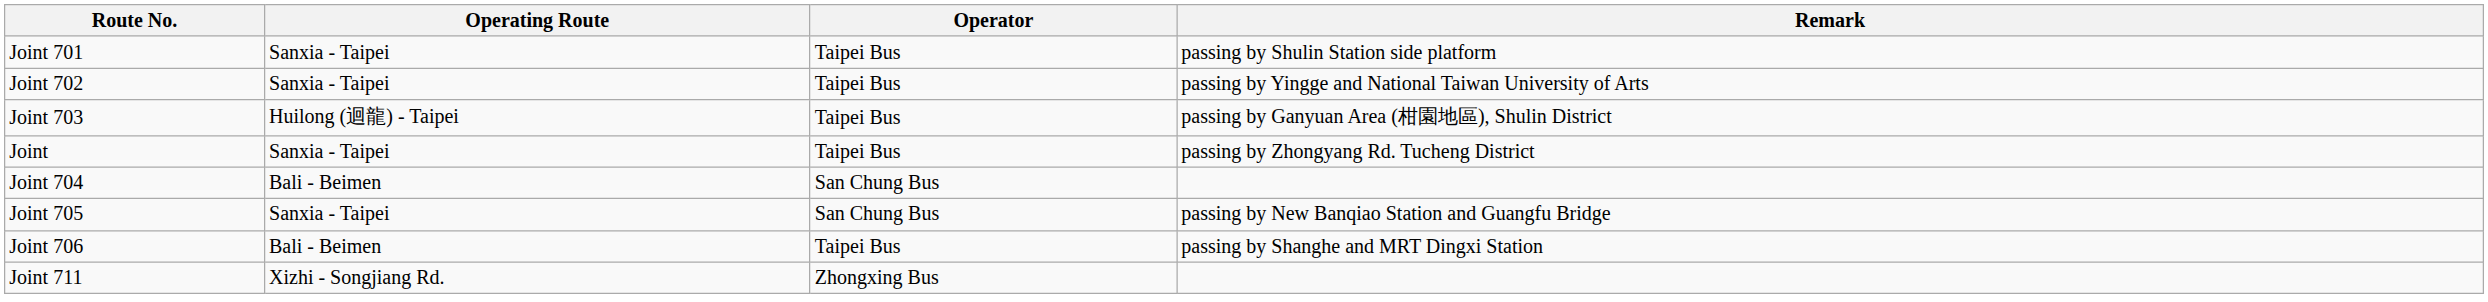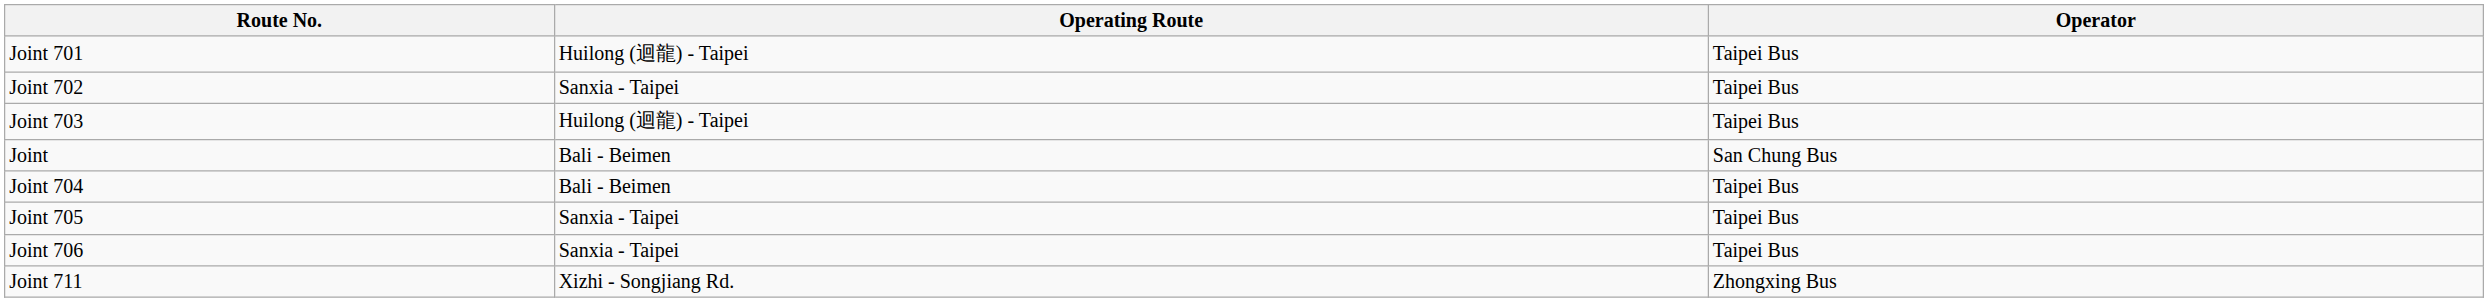- column: Remark | passing by Shulin Station side platform | passing by Yingge and National Taiwan University of Arts | passing by Ganyuan Area (柑園地區), Shulin District | passing by Zhongyang Rd. Tucheng District | passing by New Banqiao Station and Guangfu Bridge | passing by Shanghe and MRT Dingxi Station
Joint 701 | Operating Route: Sanxia - Taipei -> Huilong (迴龍) - Taipei
Joint | Operating Route: Sanxia - Taipei -> Bali - Beimen
Joint | Operator: Taipei Bus -> San Chung Bus
Joint 704 | Operator: San Chung Bus -> Taipei Bus
Joint 705 | Operator: San Chung Bus -> Taipei Bus
Joint 706 | Operating Route: Bali - Beimen -> Sanxia - Taipei
